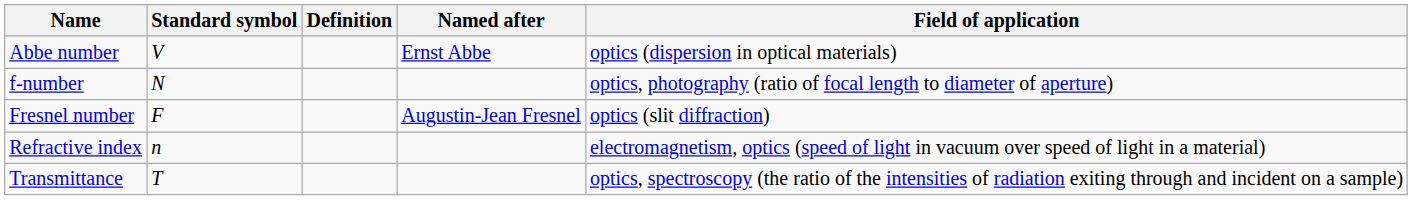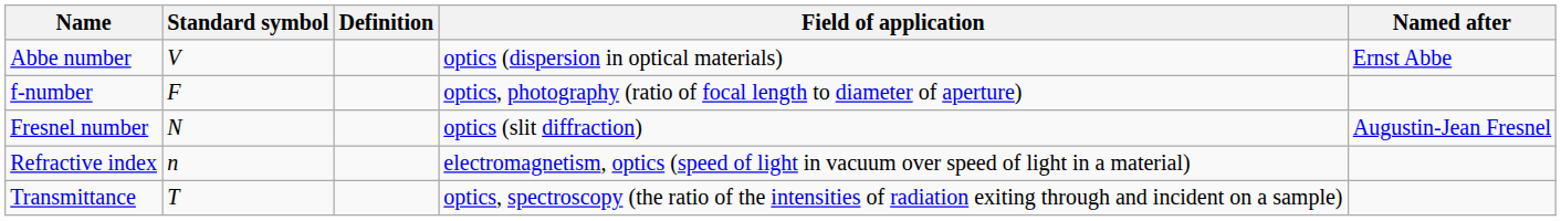columns swapped: Named after <-> Field of application
f-number | Standard symbol: N -> F
Fresnel number | Standard symbol: F -> N
